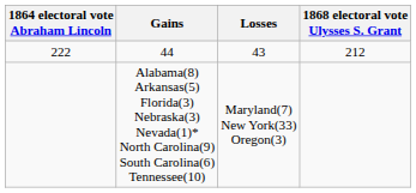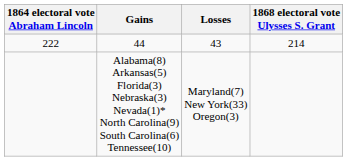44 | 1868 electoral vote Ulysses S. Grant: 212 -> 214
